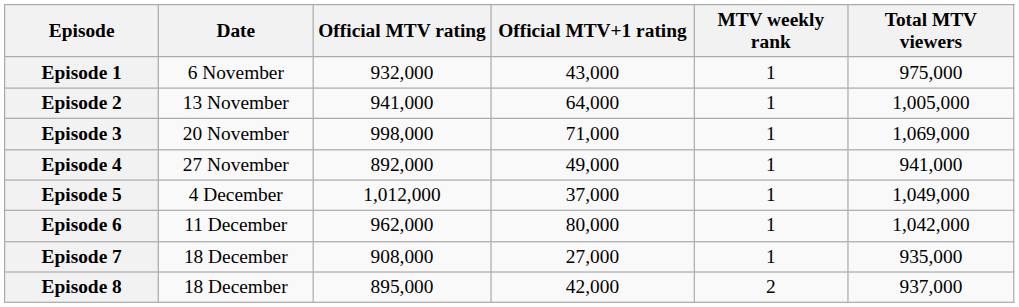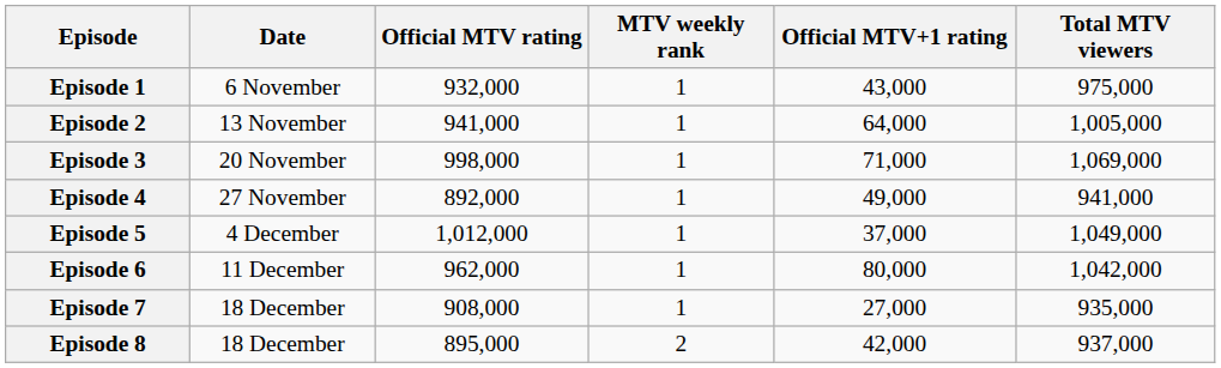columns swapped: MTV weekly rank <-> Official MTV+1 rating
